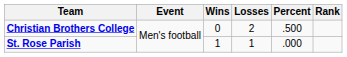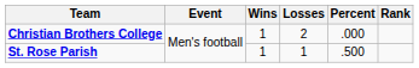Christian Brothers College | Wins: 0 -> 1
Christian Brothers College | Percent: .500 -> .000
St. Rose Parish | Percent: .000 -> .500
